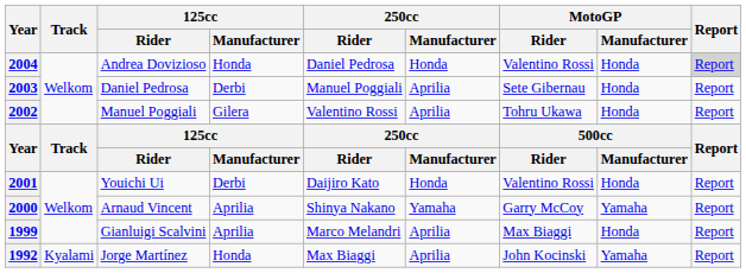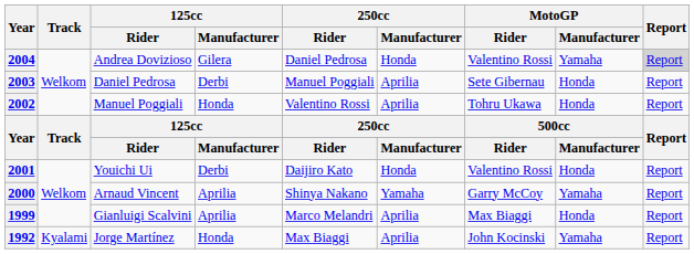2004 | 125cc / Manufacturer: Honda -> Gilera
2004 | MotoGP / Manufacturer: Honda -> Yamaha
2002 | 125cc / Manufacturer: Gilera -> Honda
